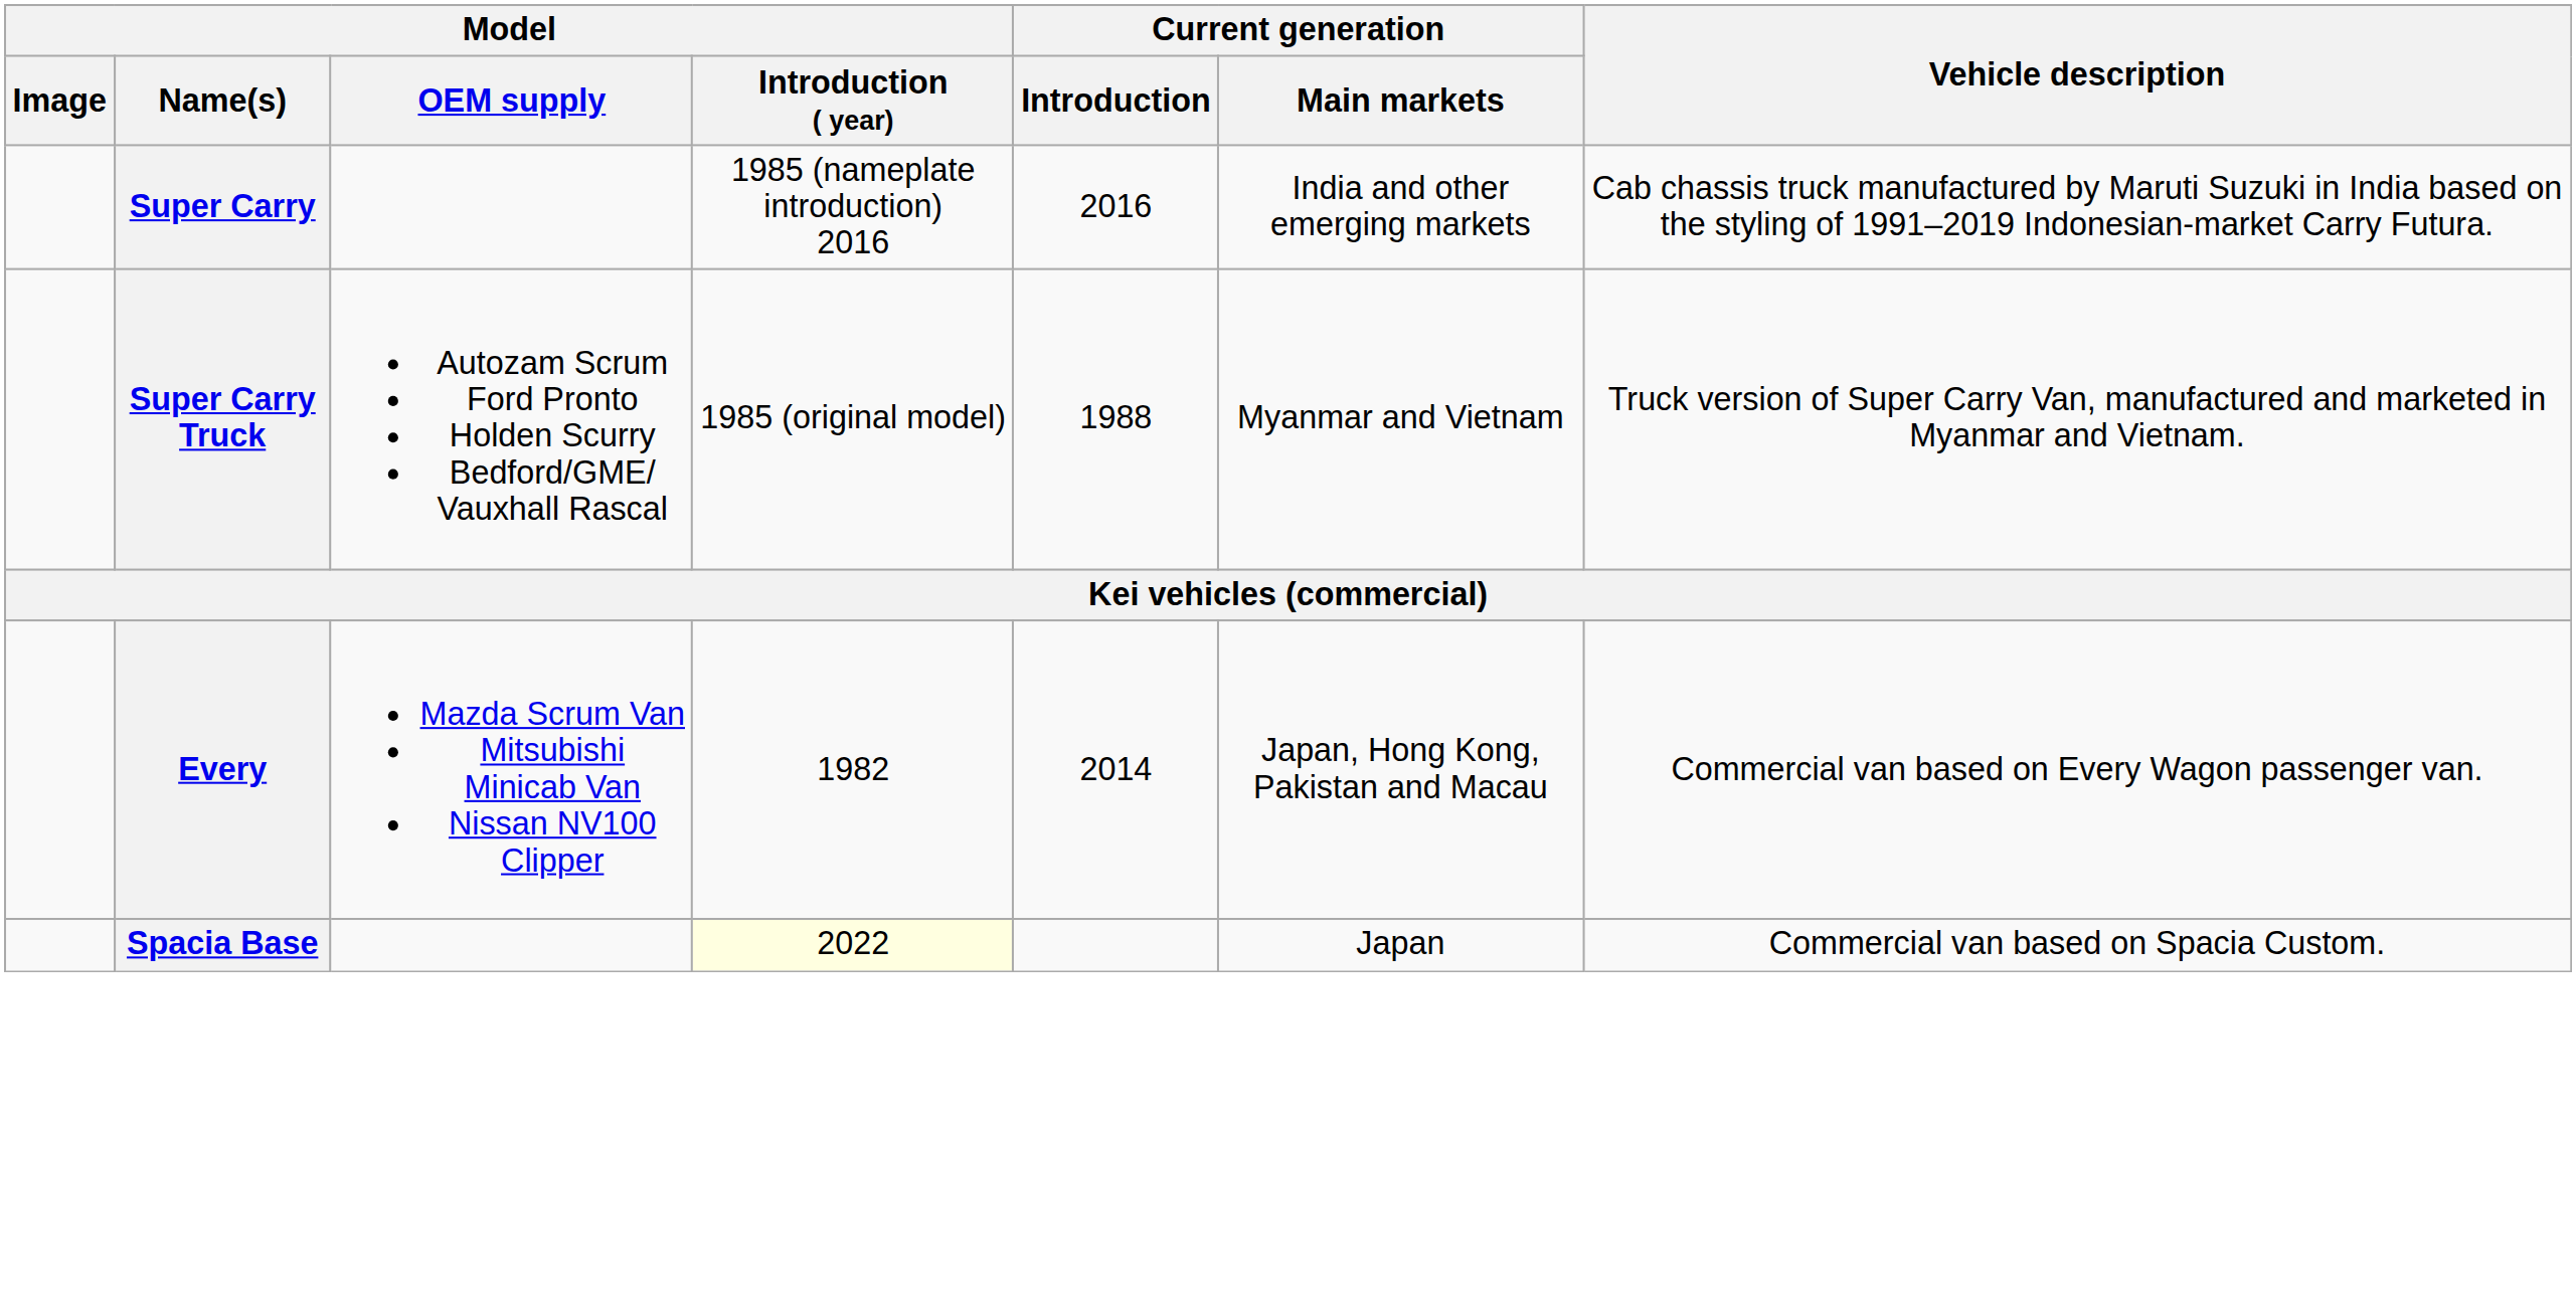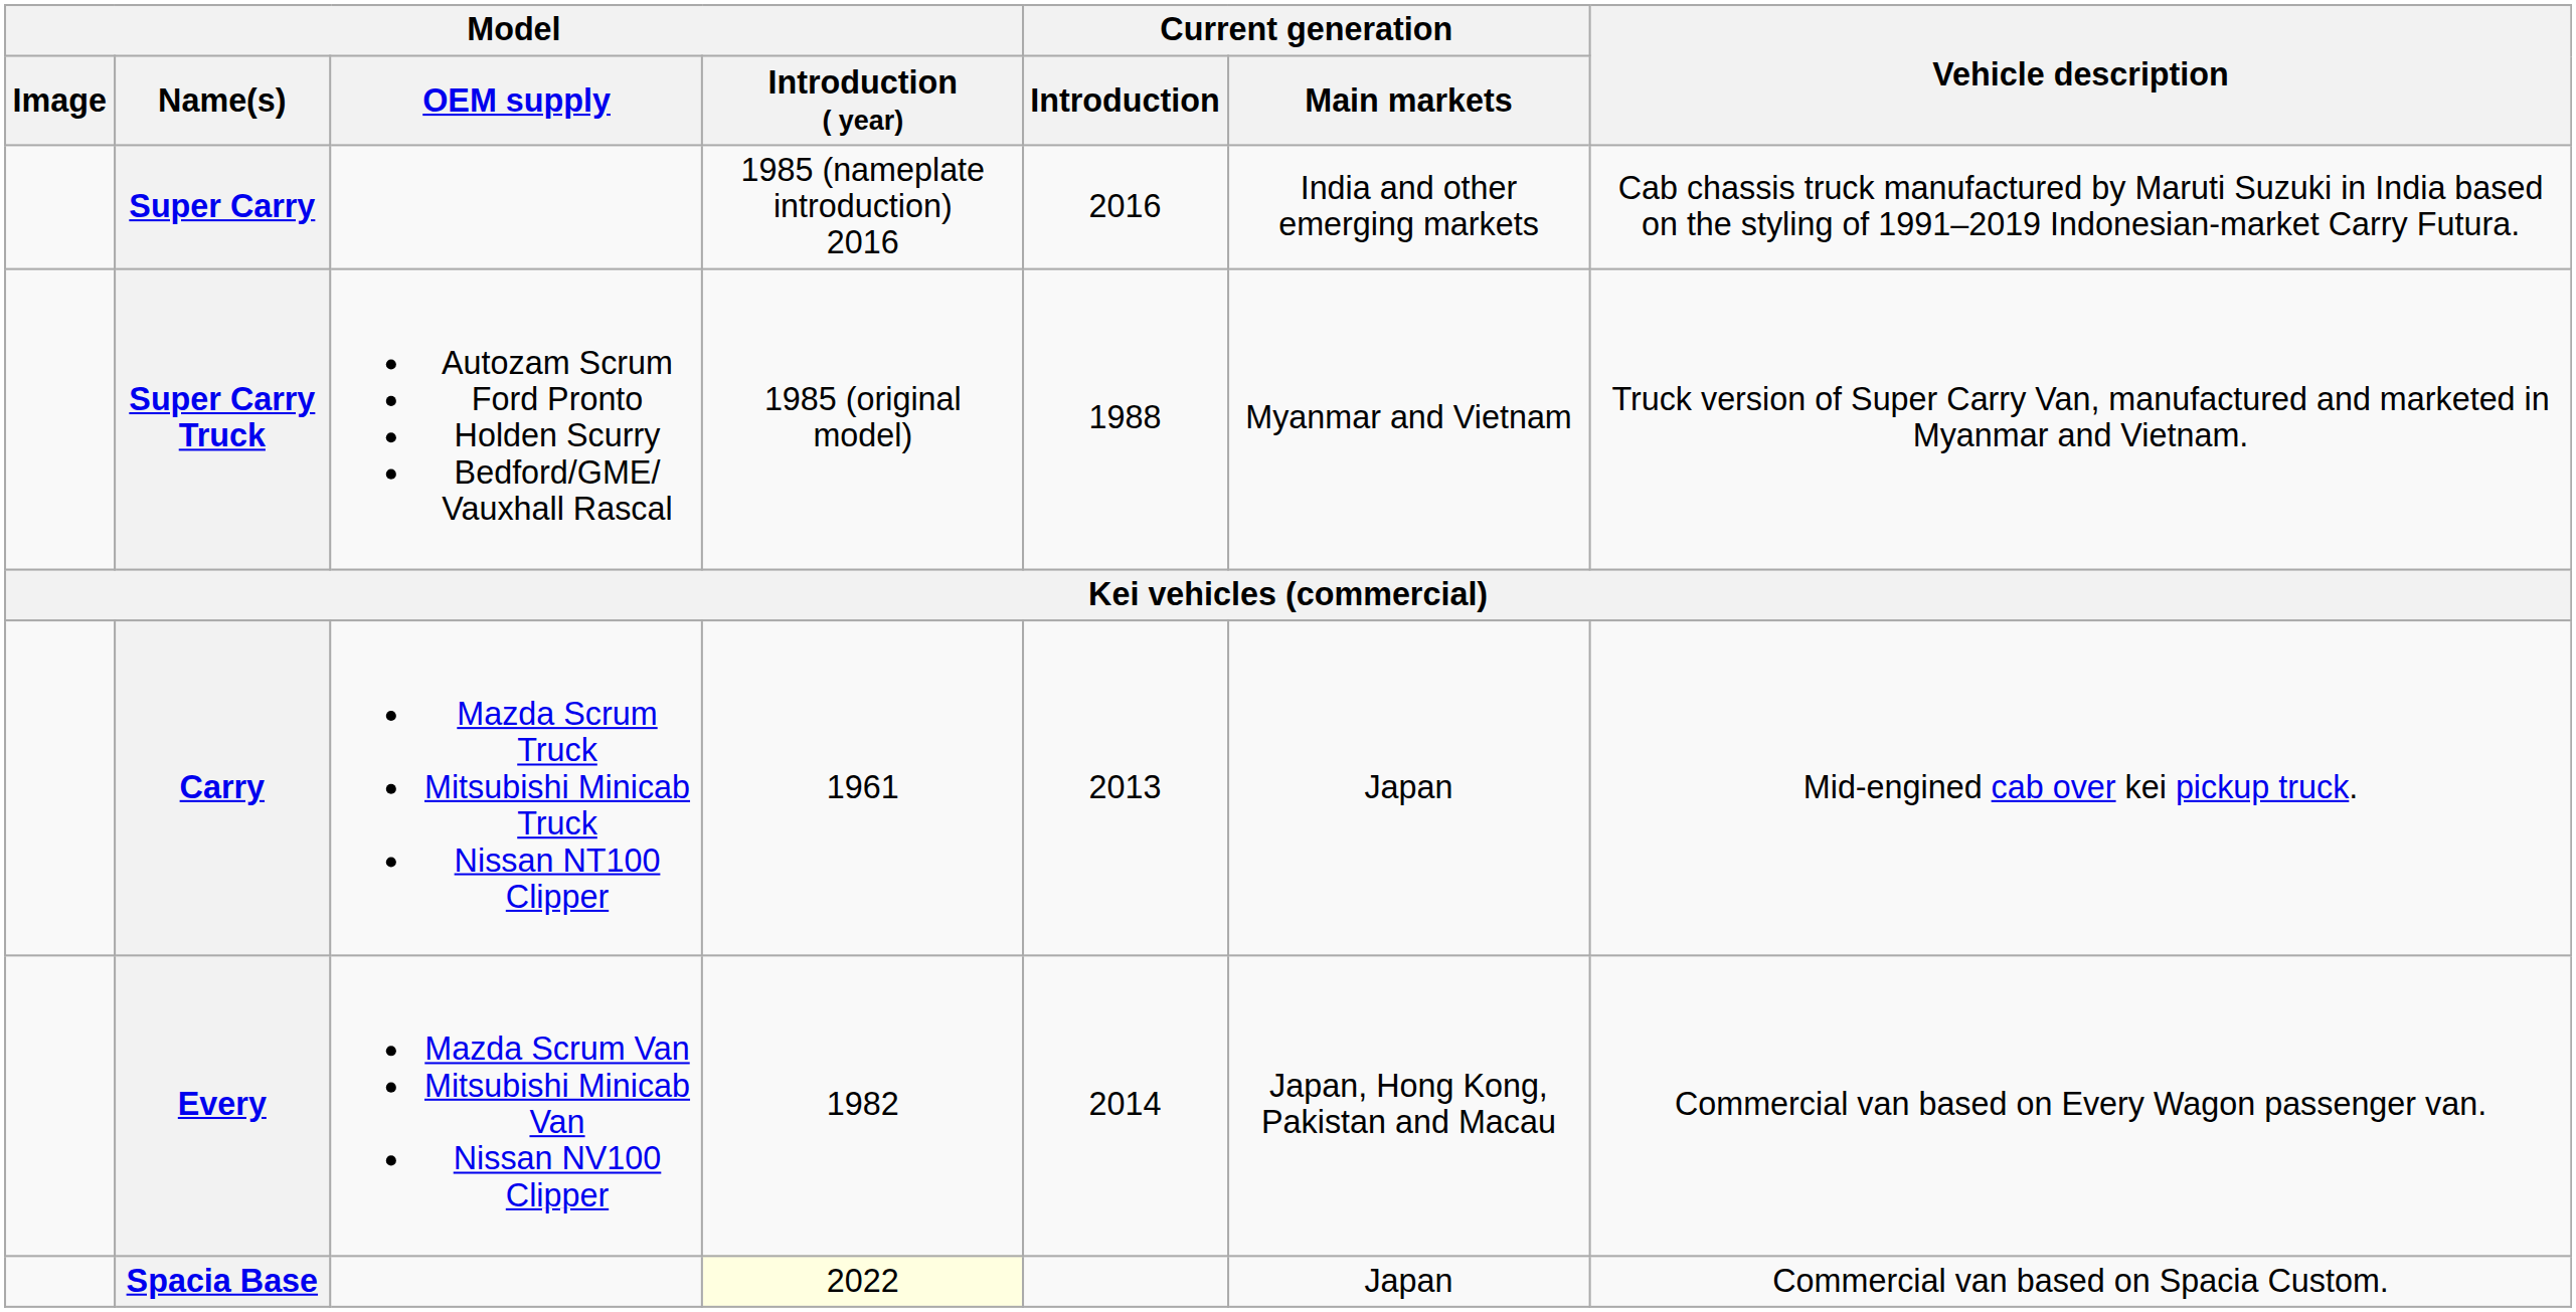+ row: Carry | Mazda Scrum Truck Mitsubishi Minicab Truck Nissan NT100 Clipper | 1961 | 2013 | Japan | Mid-engined cab over kei pickup truck.
